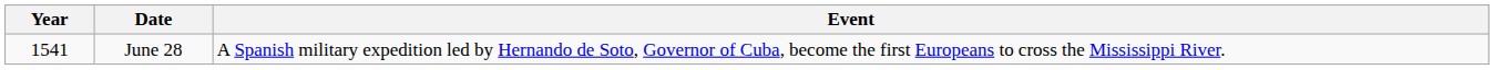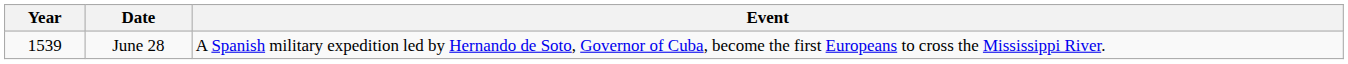June 28 | Year: 1541 -> 1539
